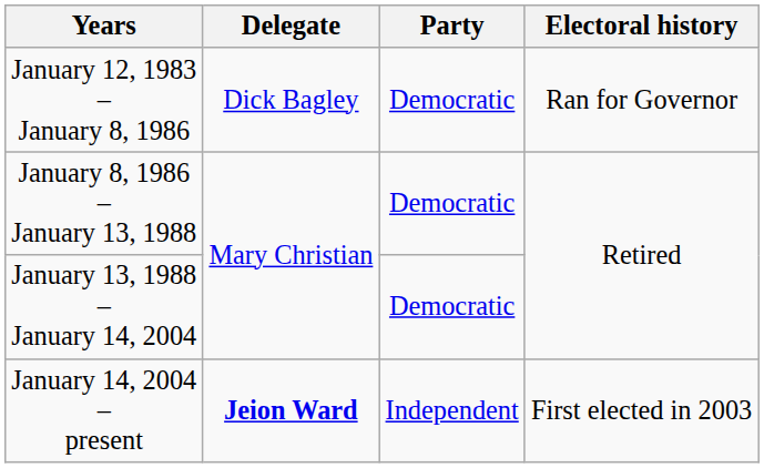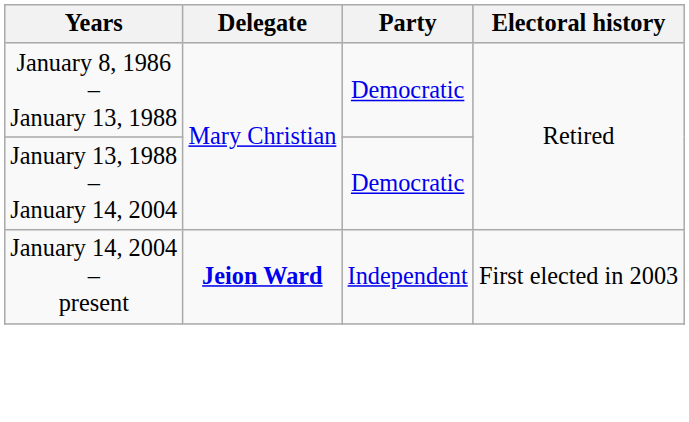- row: January 12, 1983 – January 8, 1986 | Dick Bagley | Democratic | Ran for Governor
